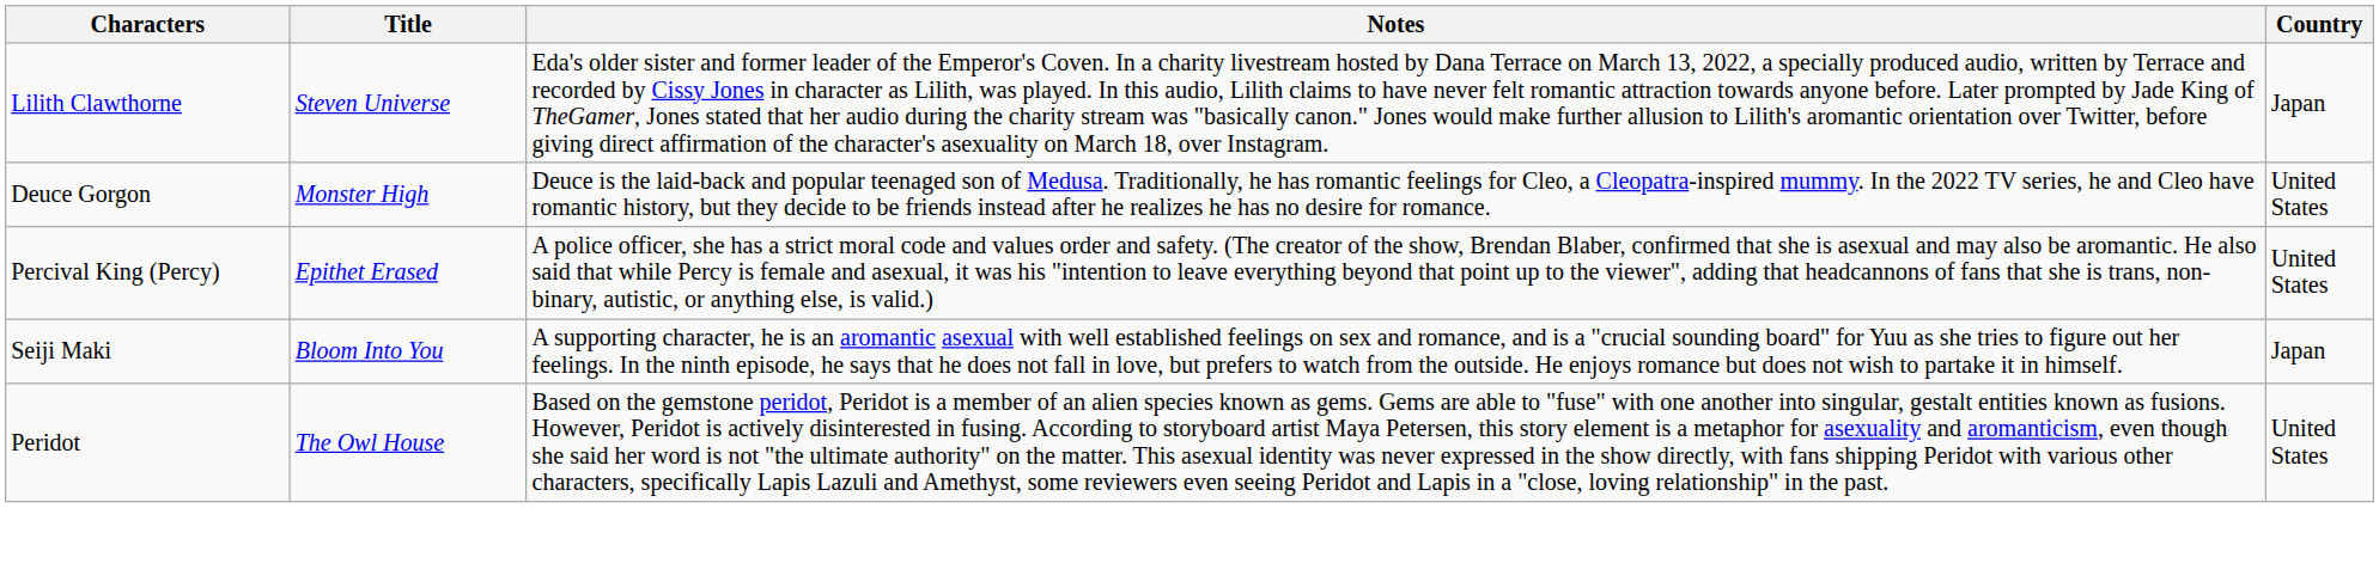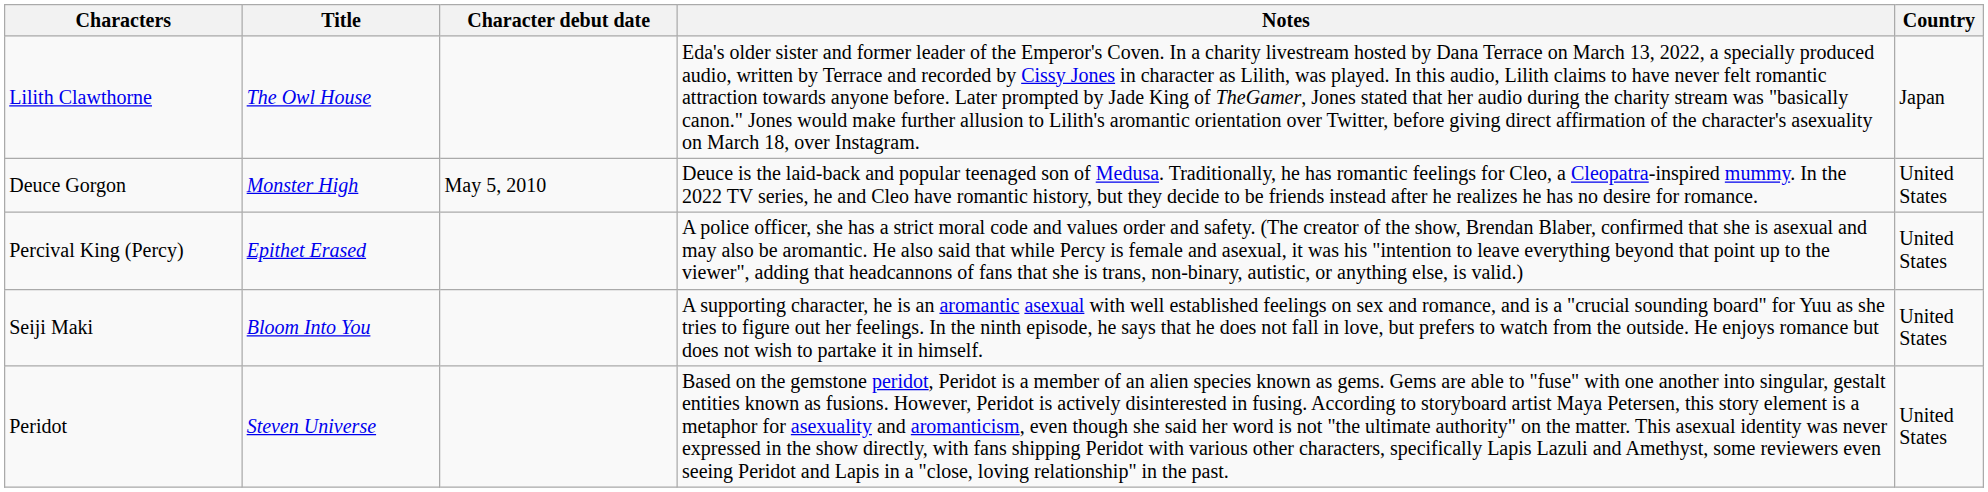+ column: Character debut date | May 5, 2010
Lilith Clawthorne | Title: Steven Universe -> The Owl House
Seiji Maki | Country: Japan -> United States
Peridot | Title: The Owl House -> Steven Universe
